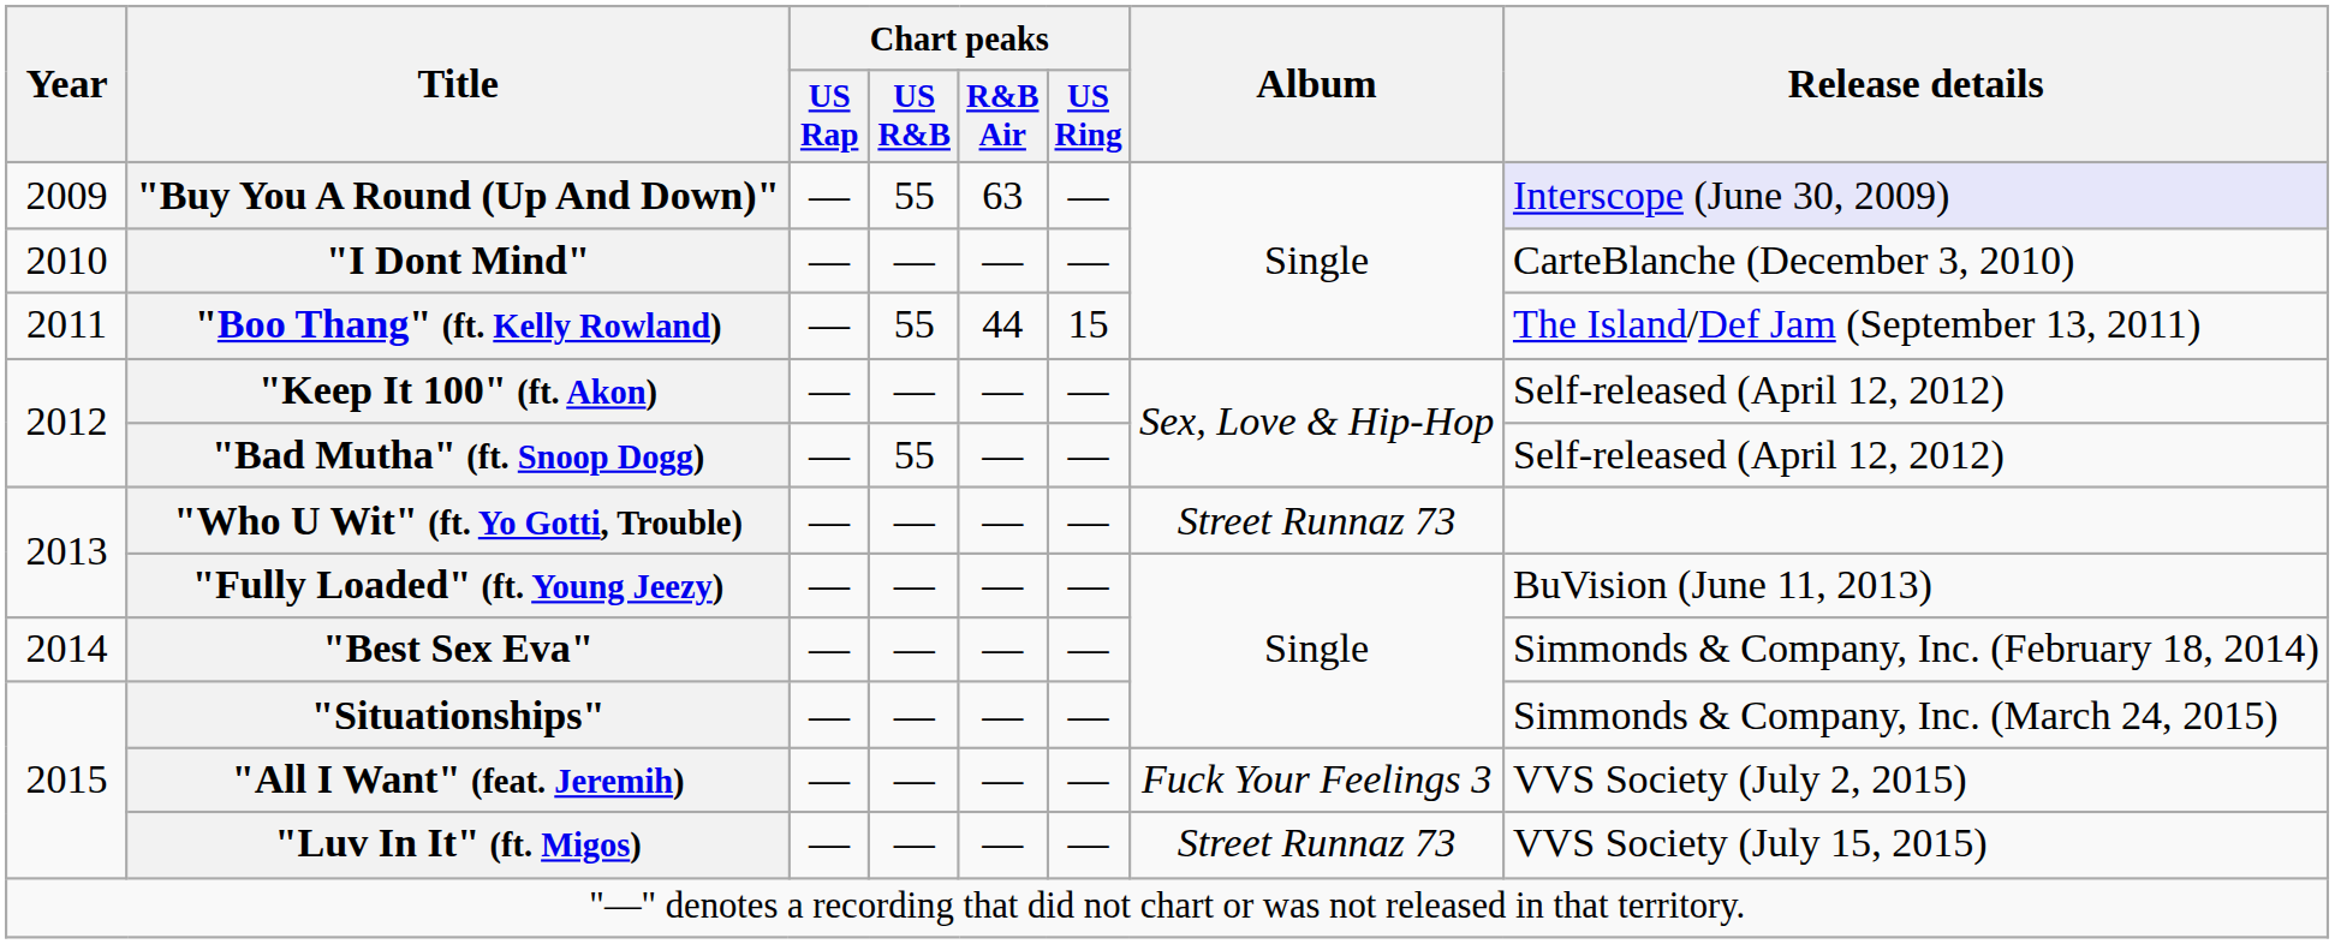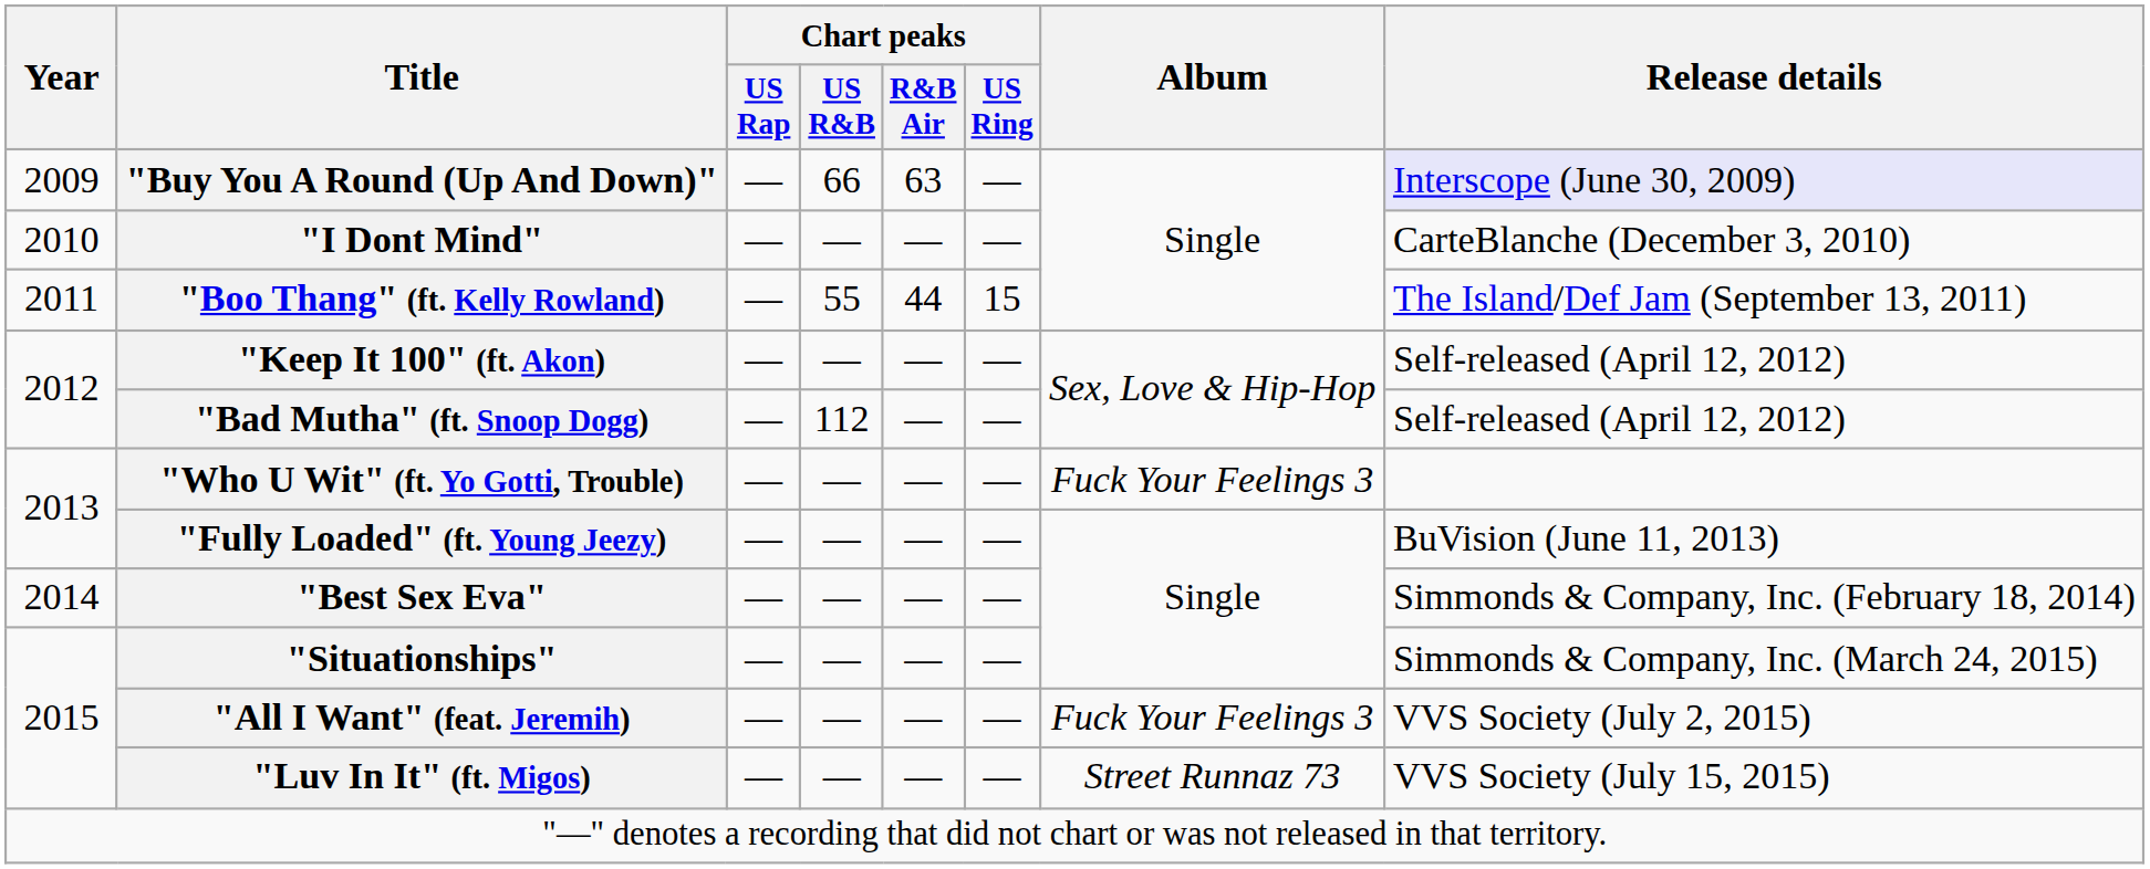"Buy You A Round (Up And Down)" | Chart peaks / US R&B: 55 -> 66
"Bad Mutha" (ft. Snoop Dogg) | Chart peaks / US R&B: 55 -> 112
"Who U Wit" (ft. Yo Gotti, Trouble) | Album: Street Runnaz 73 -> Fuck Your Feelings 3
